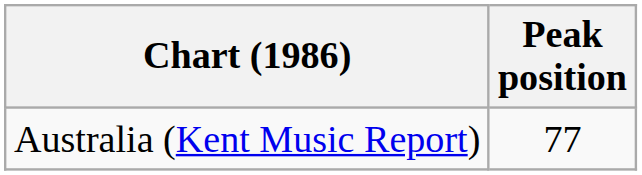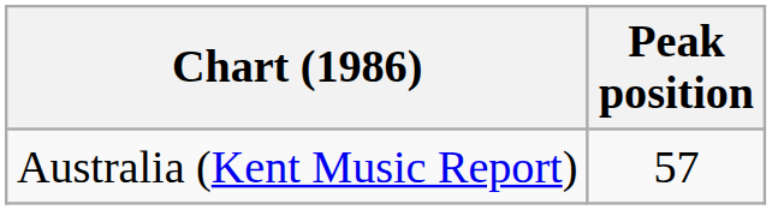Australia (Kent Music Report) | Peak position: 77 -> 57
